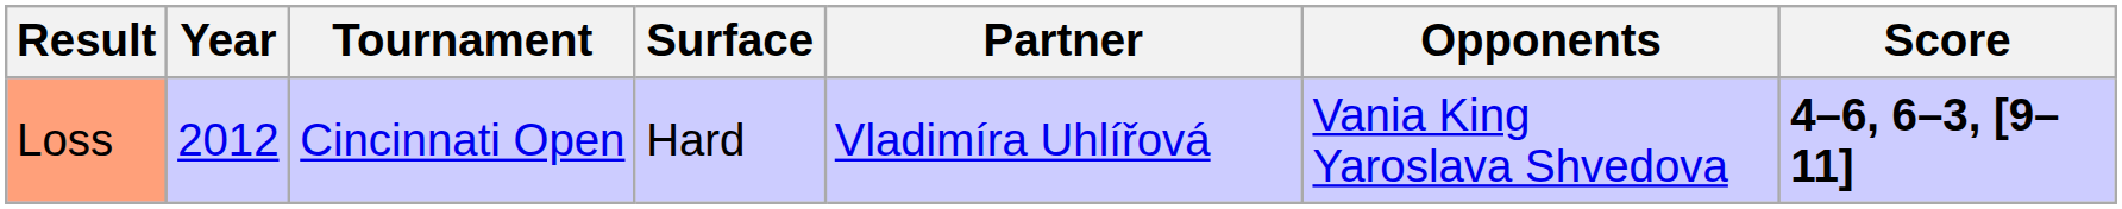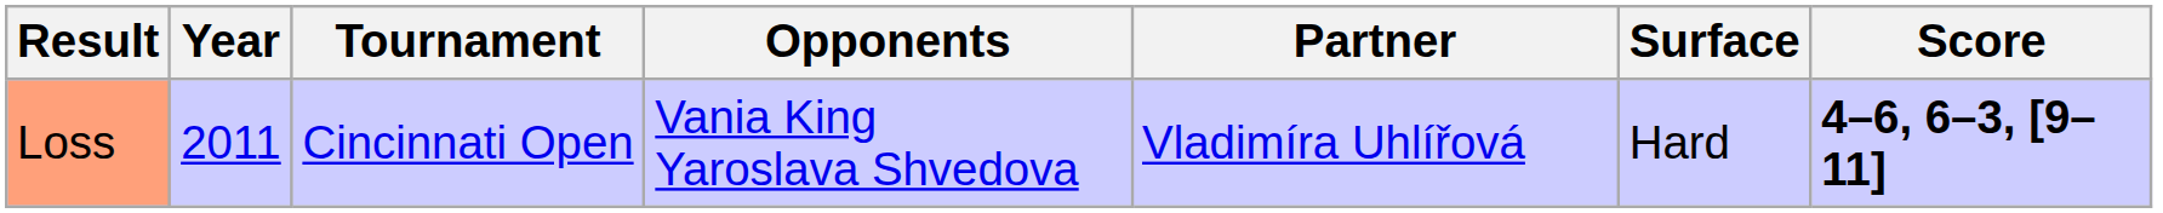columns swapped: Surface <-> Opponents
Loss | Year: 2012 -> 2011
